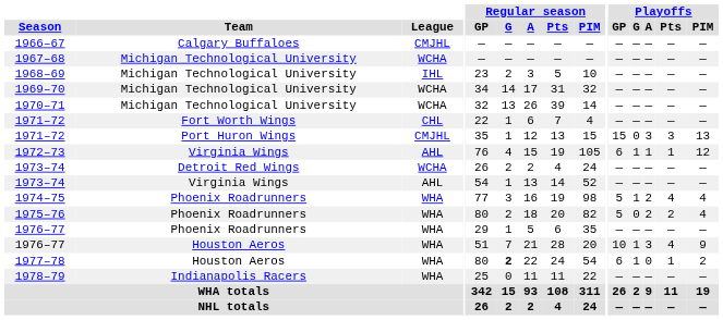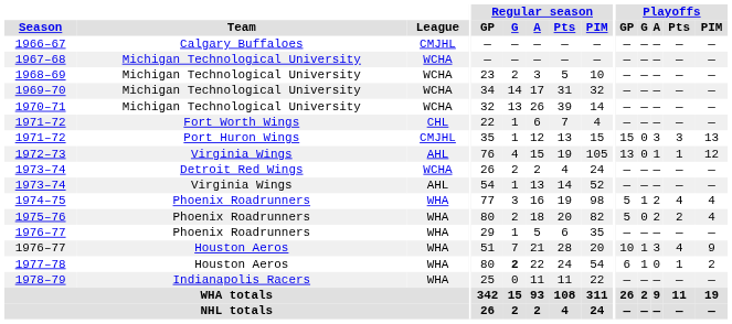1968–69 | League: IHL -> WCHA
1972–73 | Playoffs / GP: 6 -> 13
1972–73 | Playoffs / G: 1 -> 0
